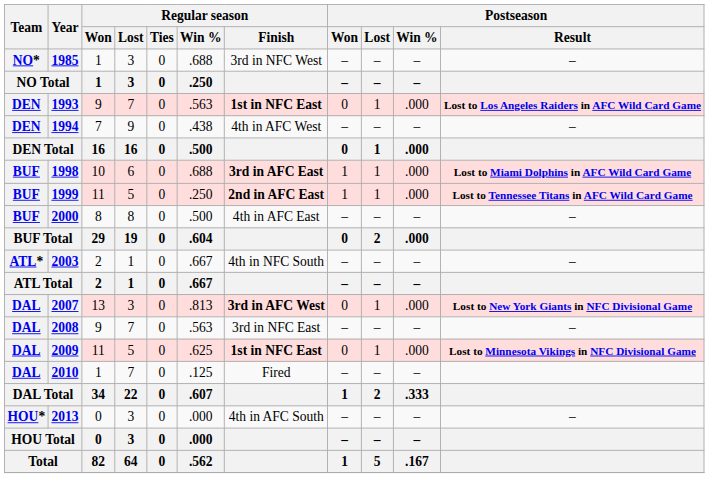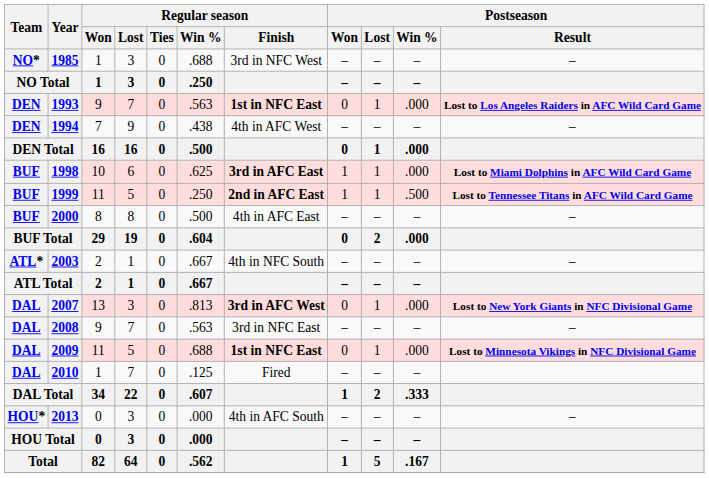1998 | Regular season / Win %: .688 -> .625
1999 | Postseason / Win %: .000 -> .500
2009 | Regular season / Win %: .625 -> .688
